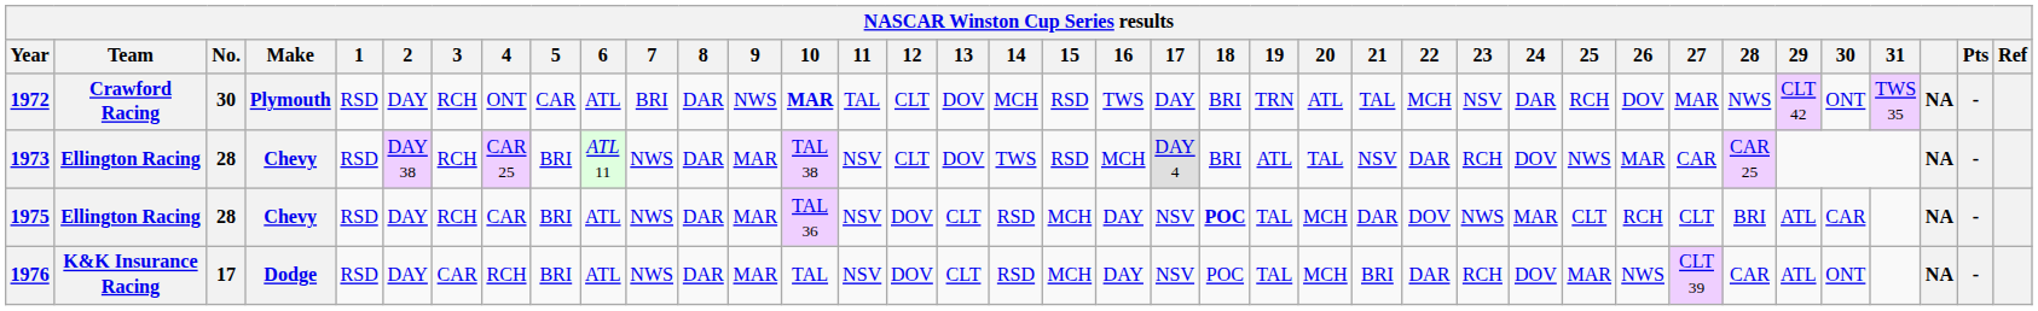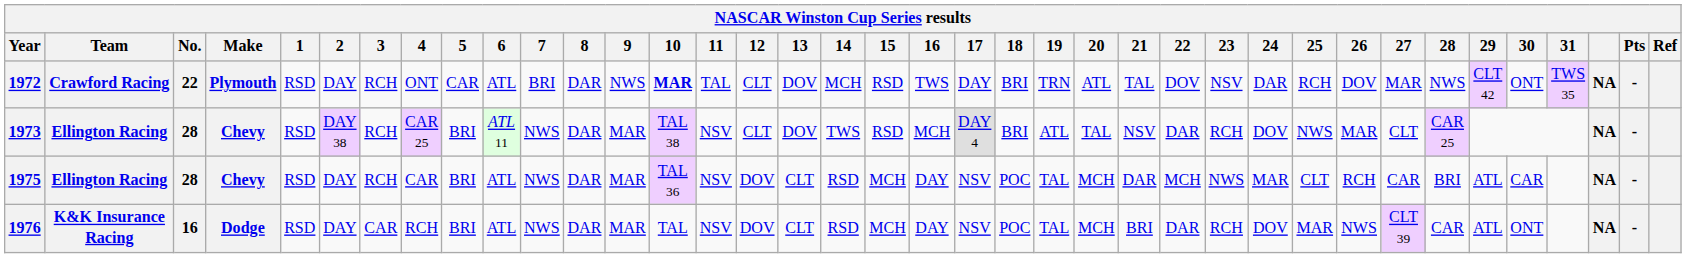1972 | No.: 30 -> 22
1972 | 22: MCH -> DOV
1973 | 27: CAR -> CLT
1975 | 18: bold -> normal
1975 | 22: DOV -> MCH
1975 | 27: CLT -> CAR
1976 | No.: 17 -> 16
